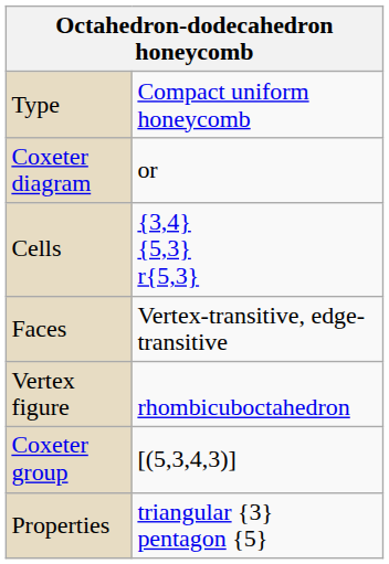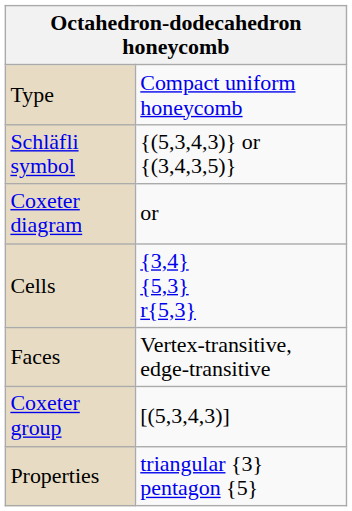+ row: Schläfli symbol | {(5,3,4,3)} or {(3,4,3,5)}
- row: Vertex figure | rhombicuboctahedron
